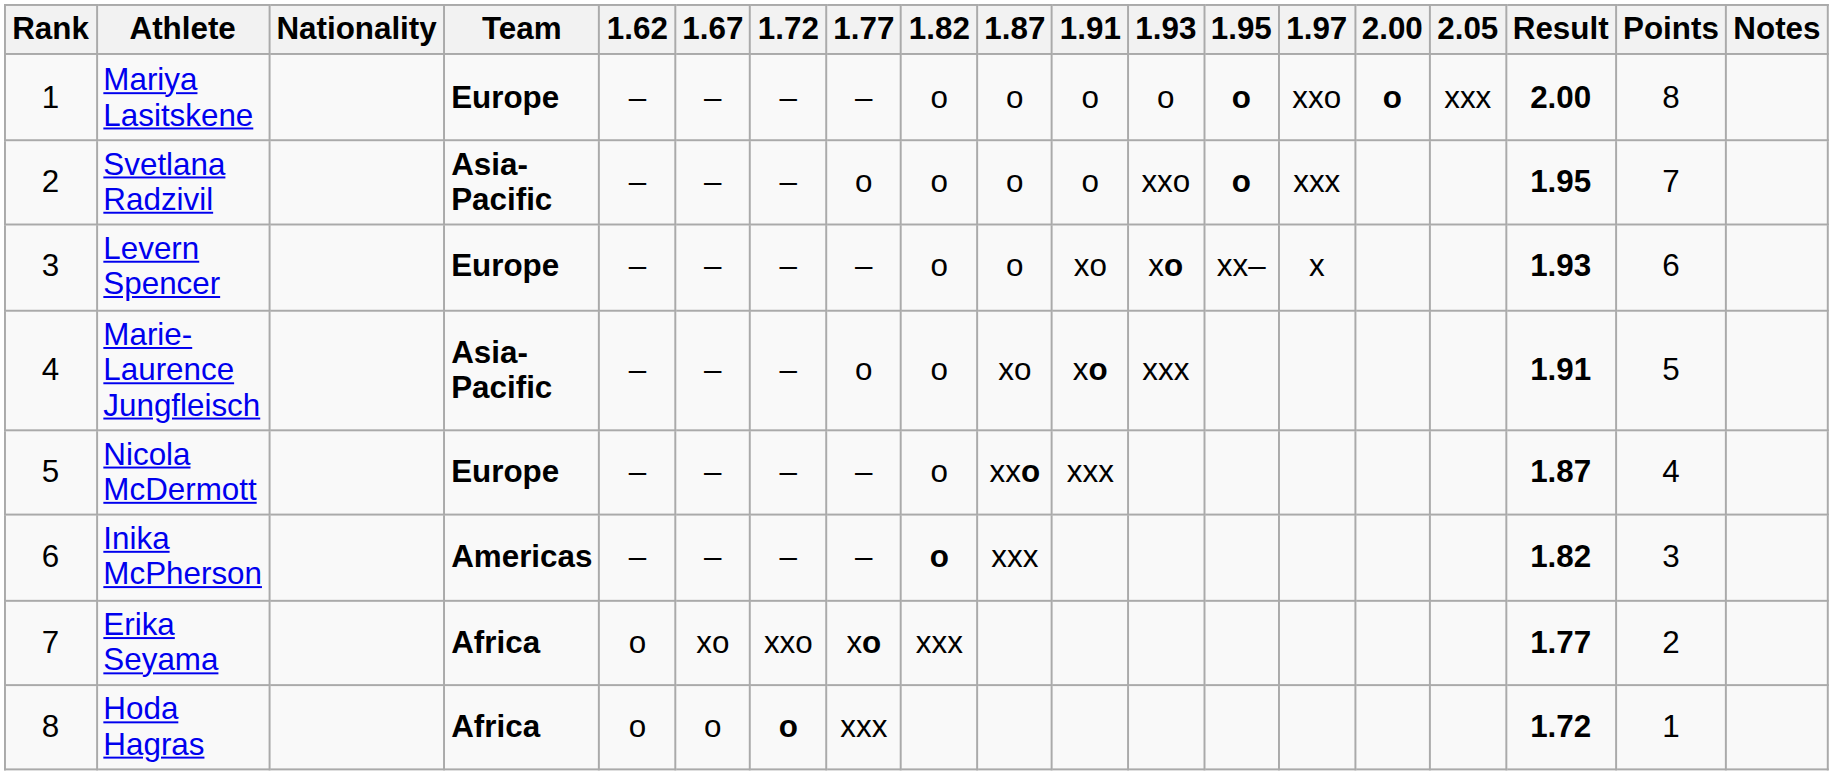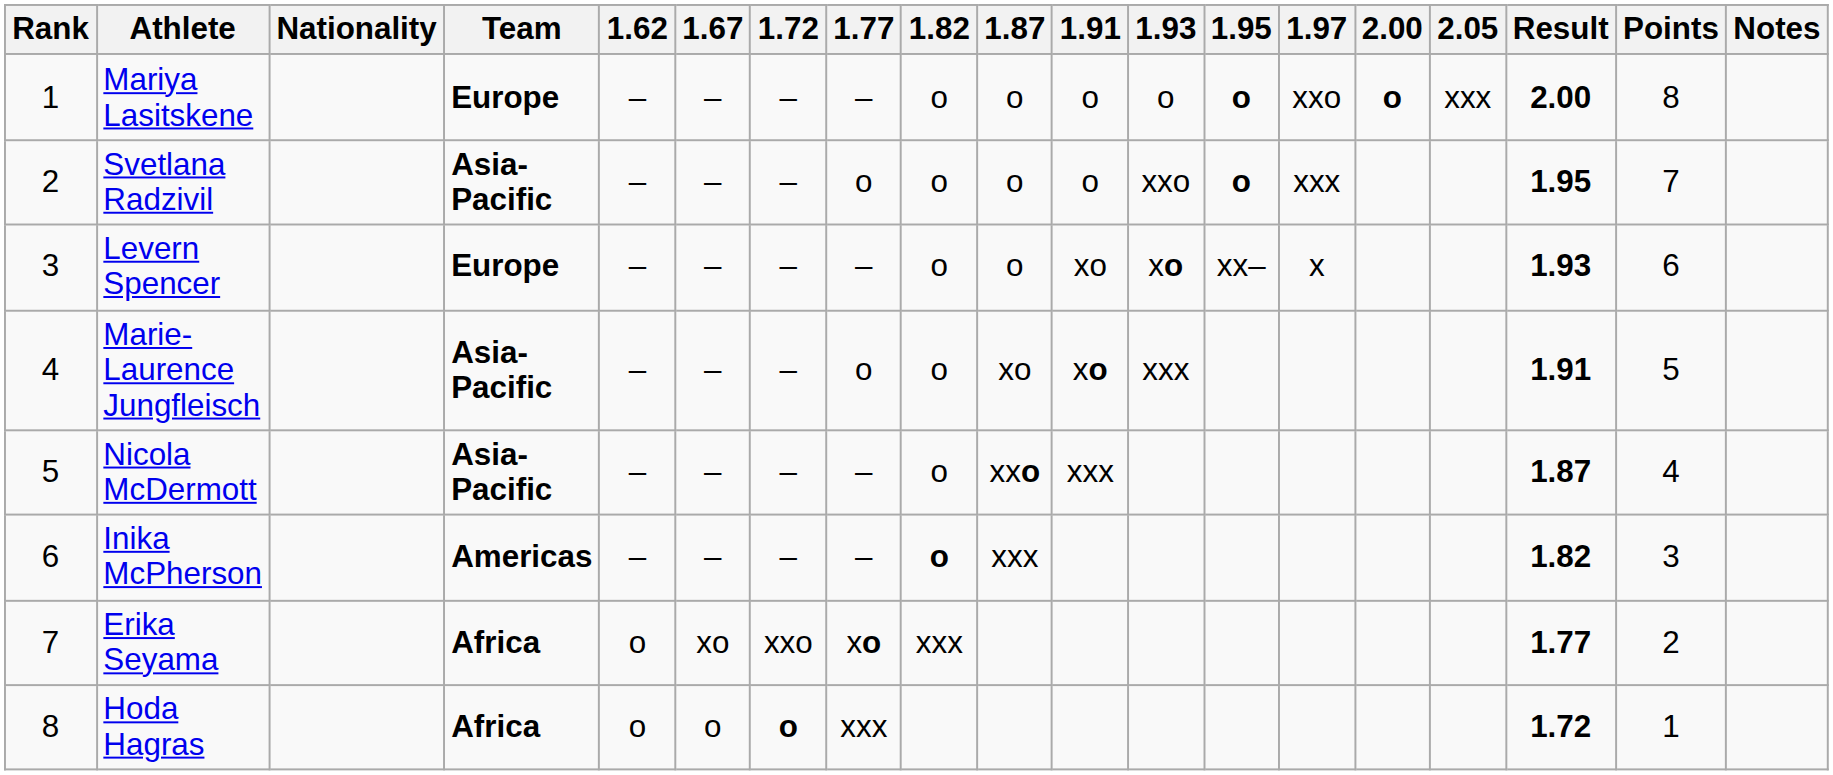Nicola McDermott | Team: Europe -> Asia-Pacific
